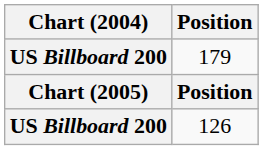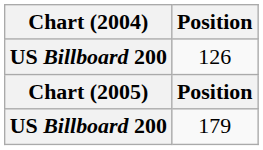rows swapped: 126 <-> 179
